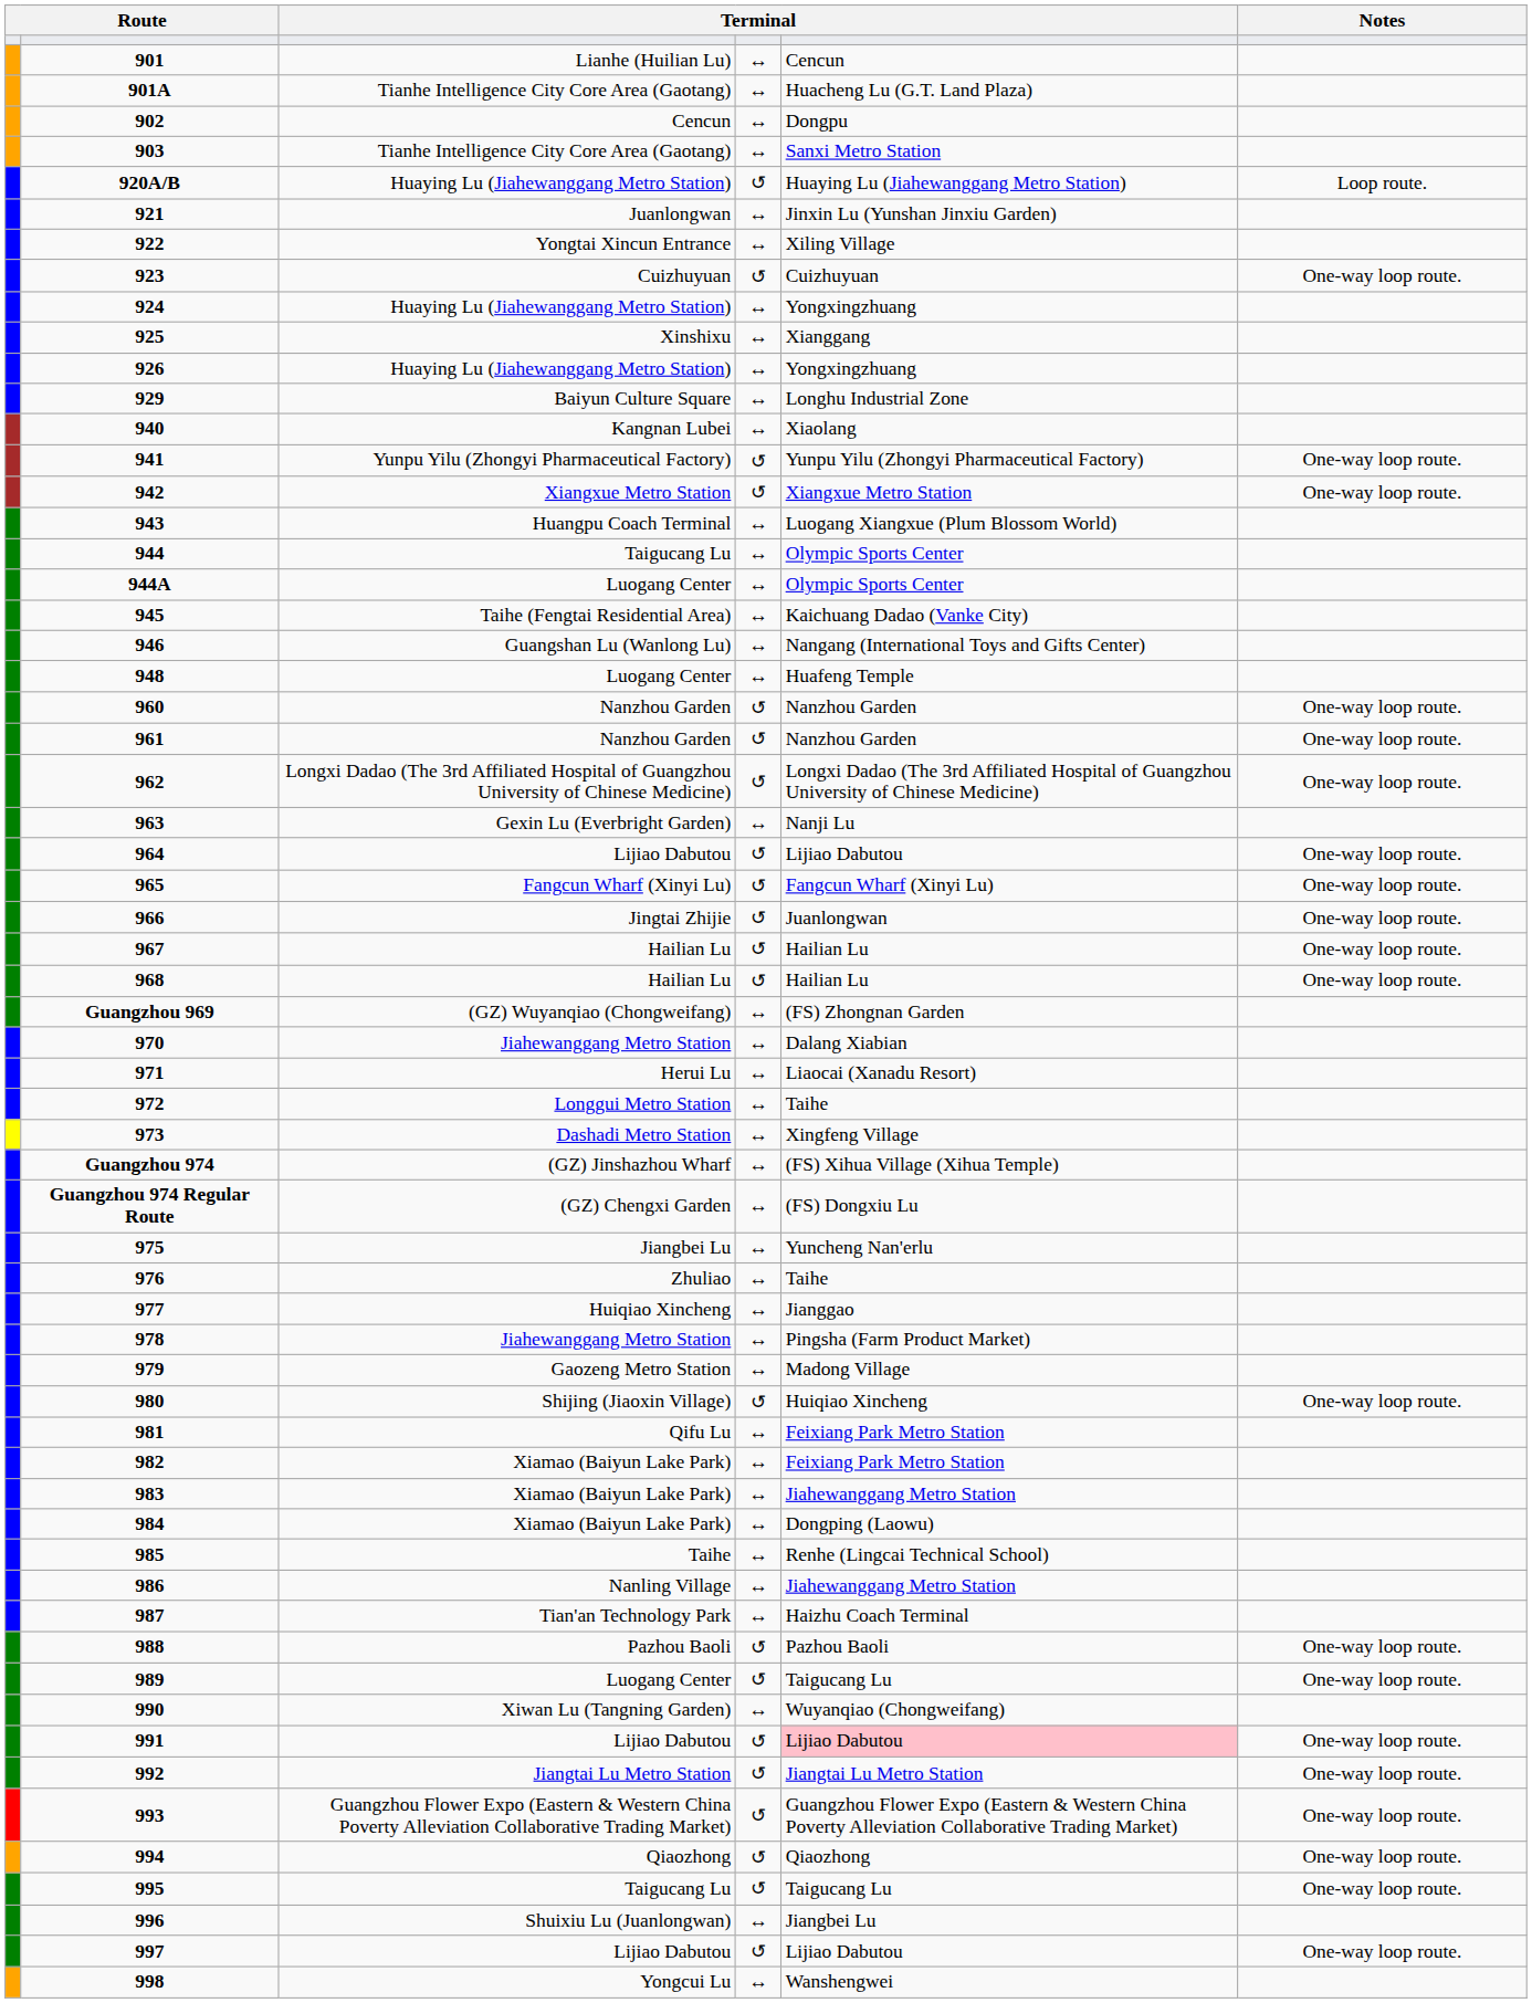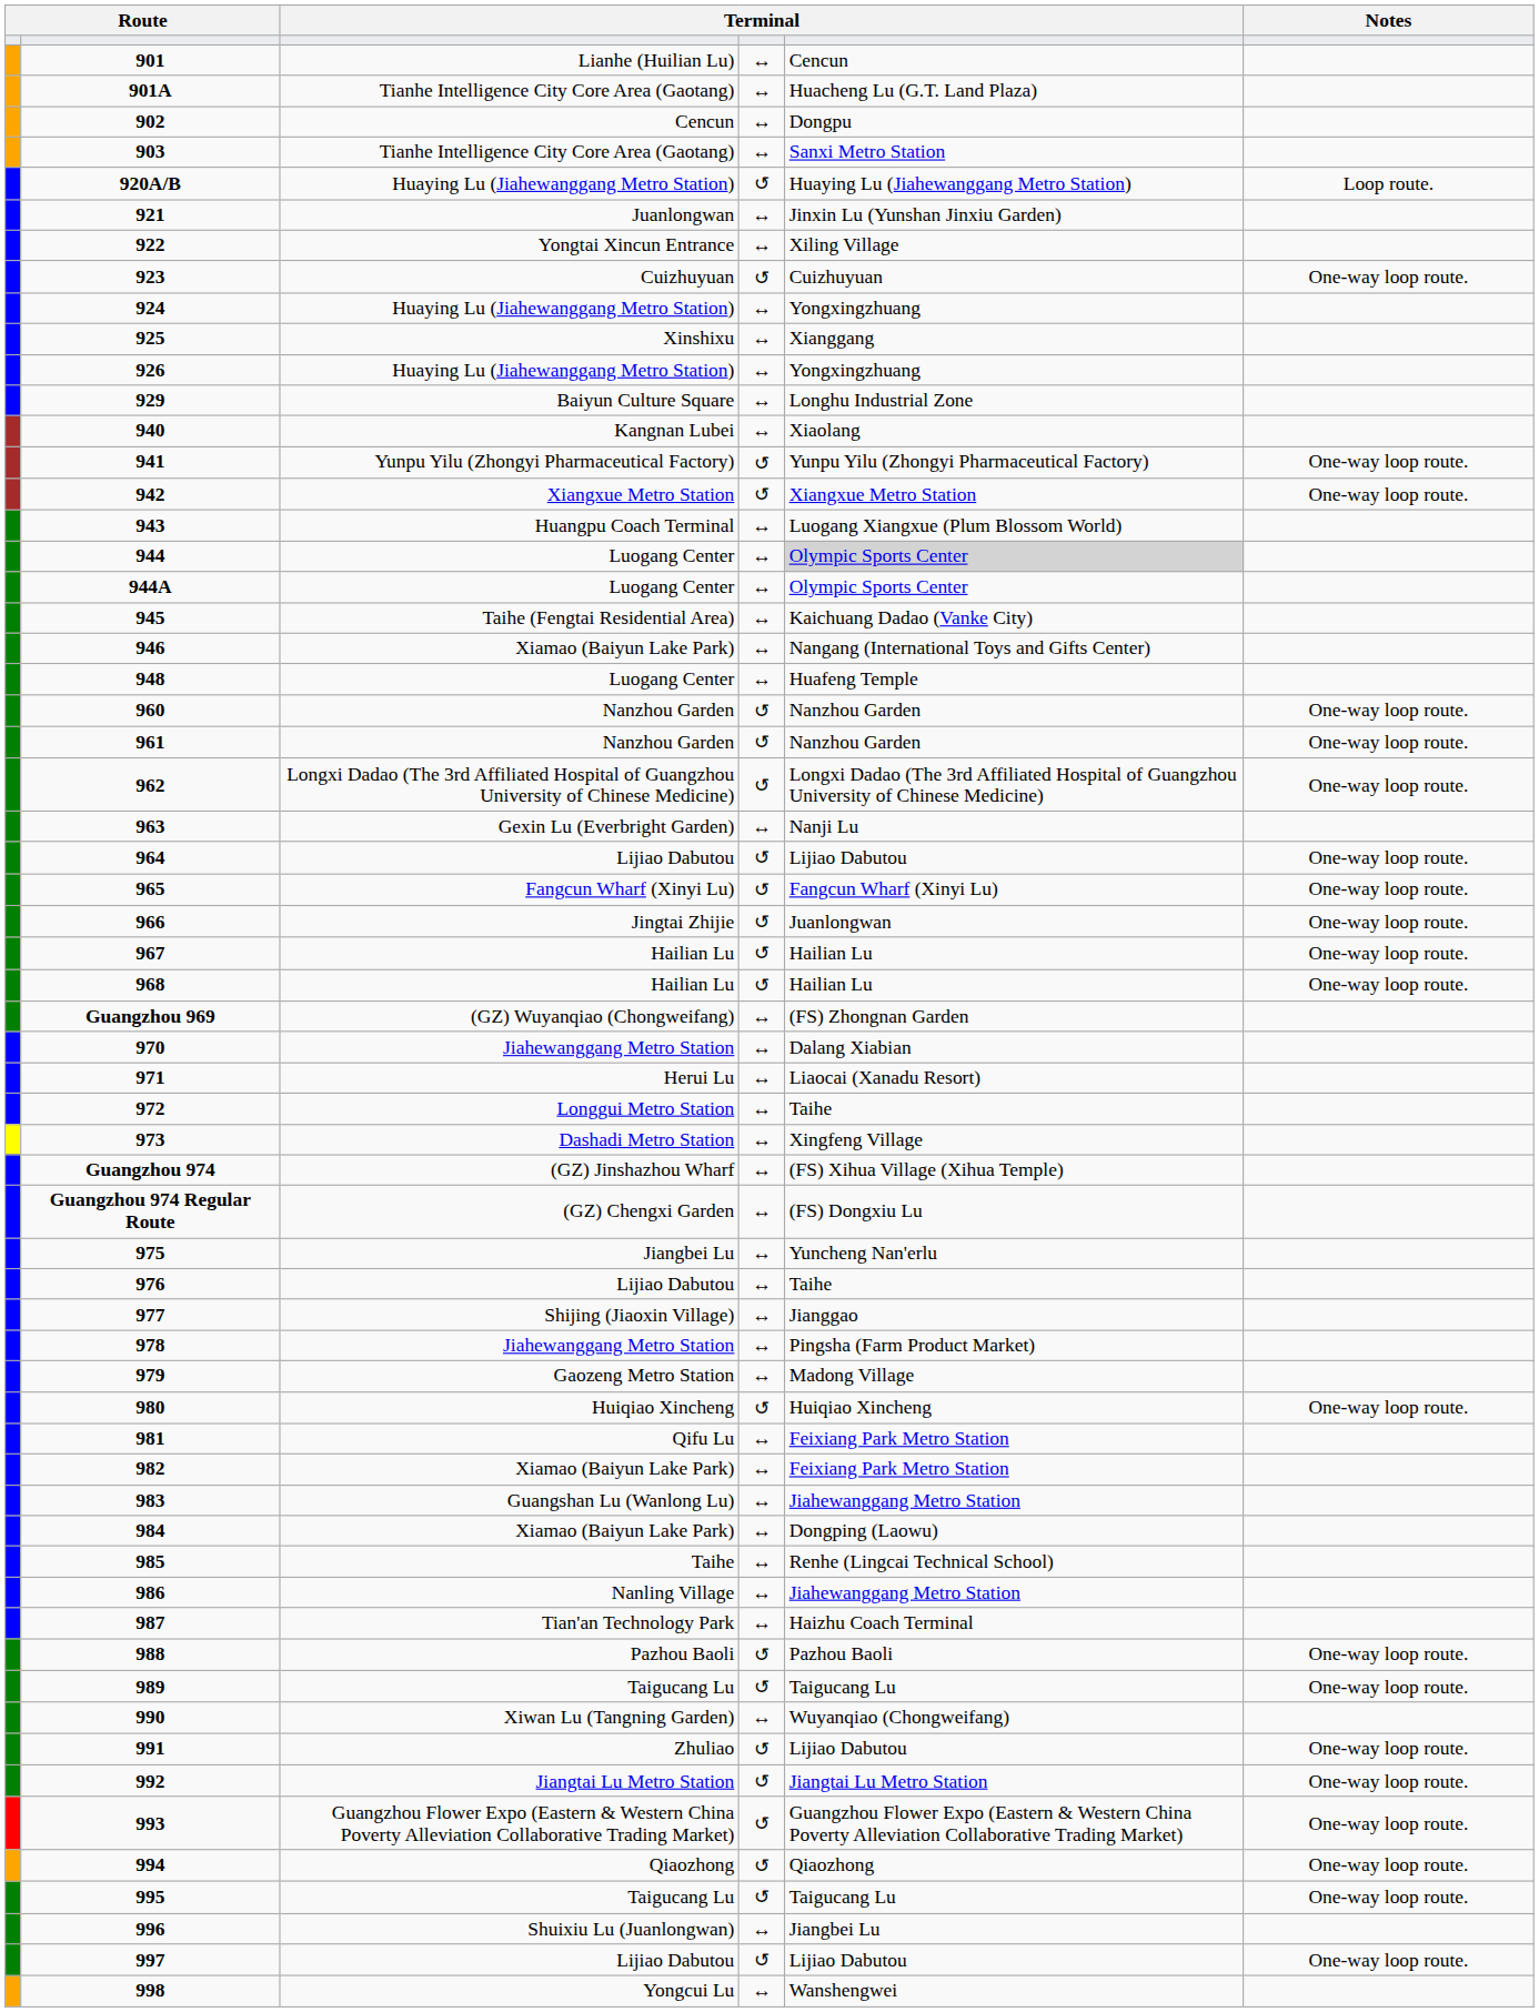944 | column 3: Taigucang Lu -> Luogang Center
944 | column 5: no background -> lightgrey background
946 | column 3: Guangshan Lu (Wanlong Lu) -> Xiamao (Baiyun Lake Park)
976 | column 3: Zhuliao -> Lijiao Dabutou
977 | column 3: Huiqiao Xincheng -> Shijing (Jiaoxin Village)
980 | column 3: Shijing (Jiaoxin Village) -> Huiqiao Xincheng
983 | column 3: Xiamao (Baiyun Lake Park) -> Guangshan Lu (Wanlong Lu)
989 | column 3: Luogang Center -> Taigucang Lu
991 | column 3: Lijiao Dabutou -> Zhuliao
991 | column 5: pink background -> no background
